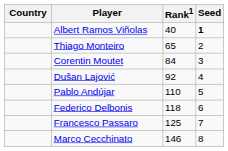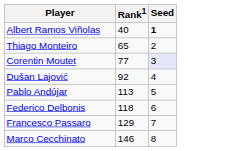- column: Country
Corentin Moutet | Rank1: 84 -> 77
Corentin Moutet | Seed: no background -> lavender background
Pablo Andújar | Rank1: 110 -> 113
Francesco Passaro | Rank1: 125 -> 129
